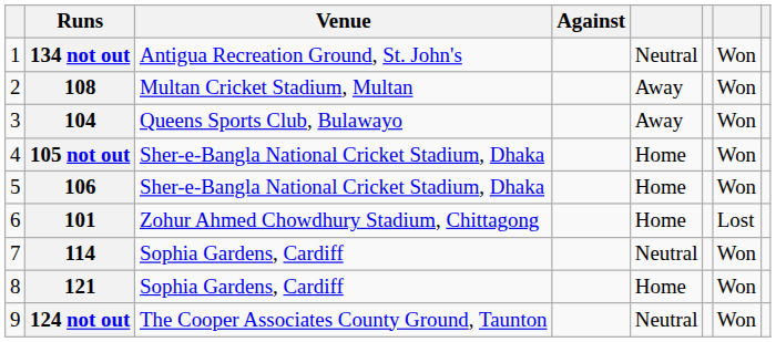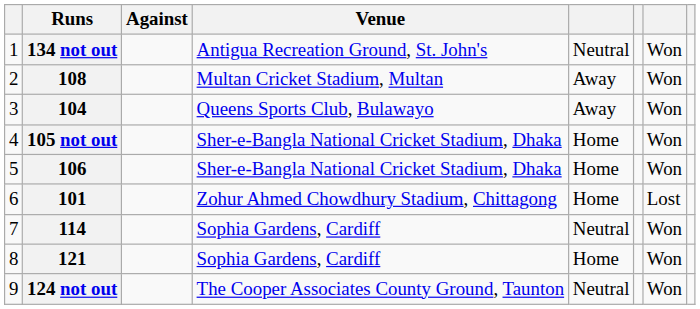columns swapped: Against <-> Venue
